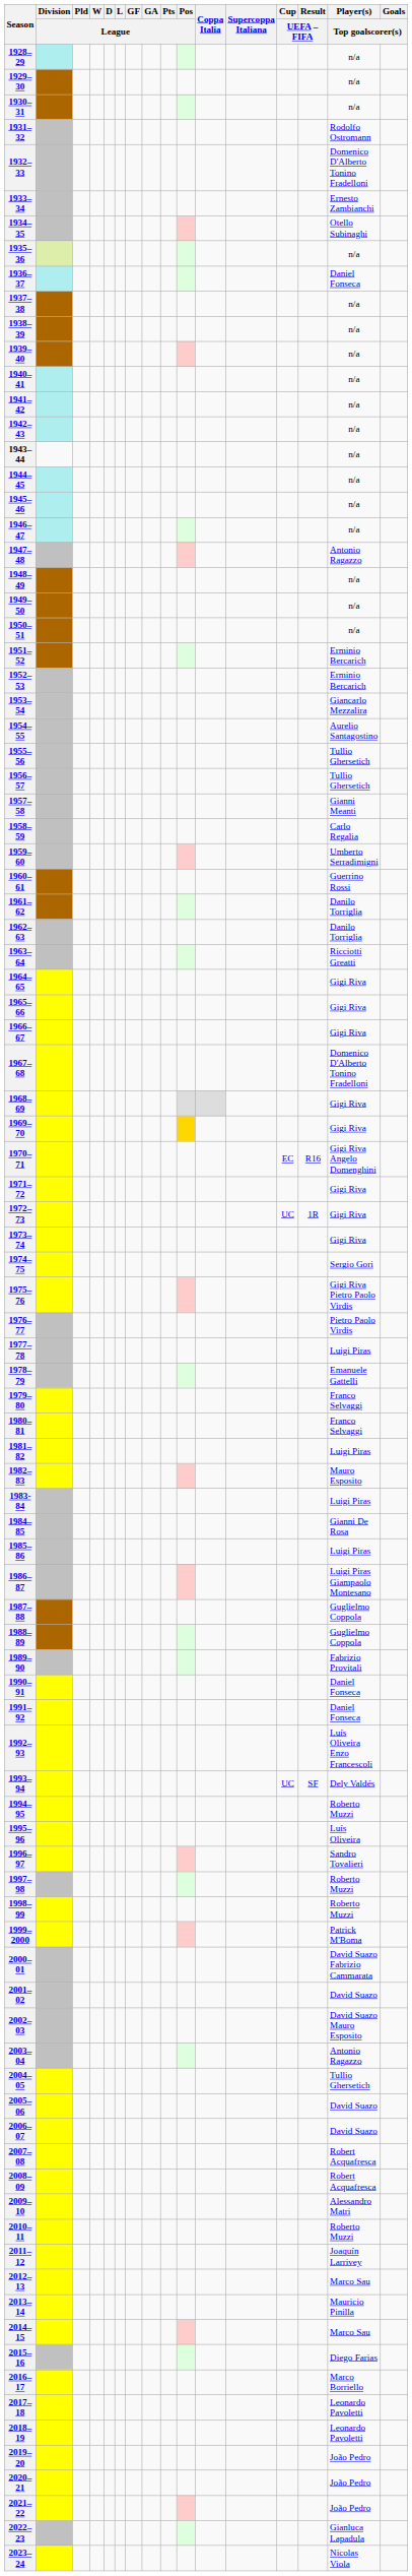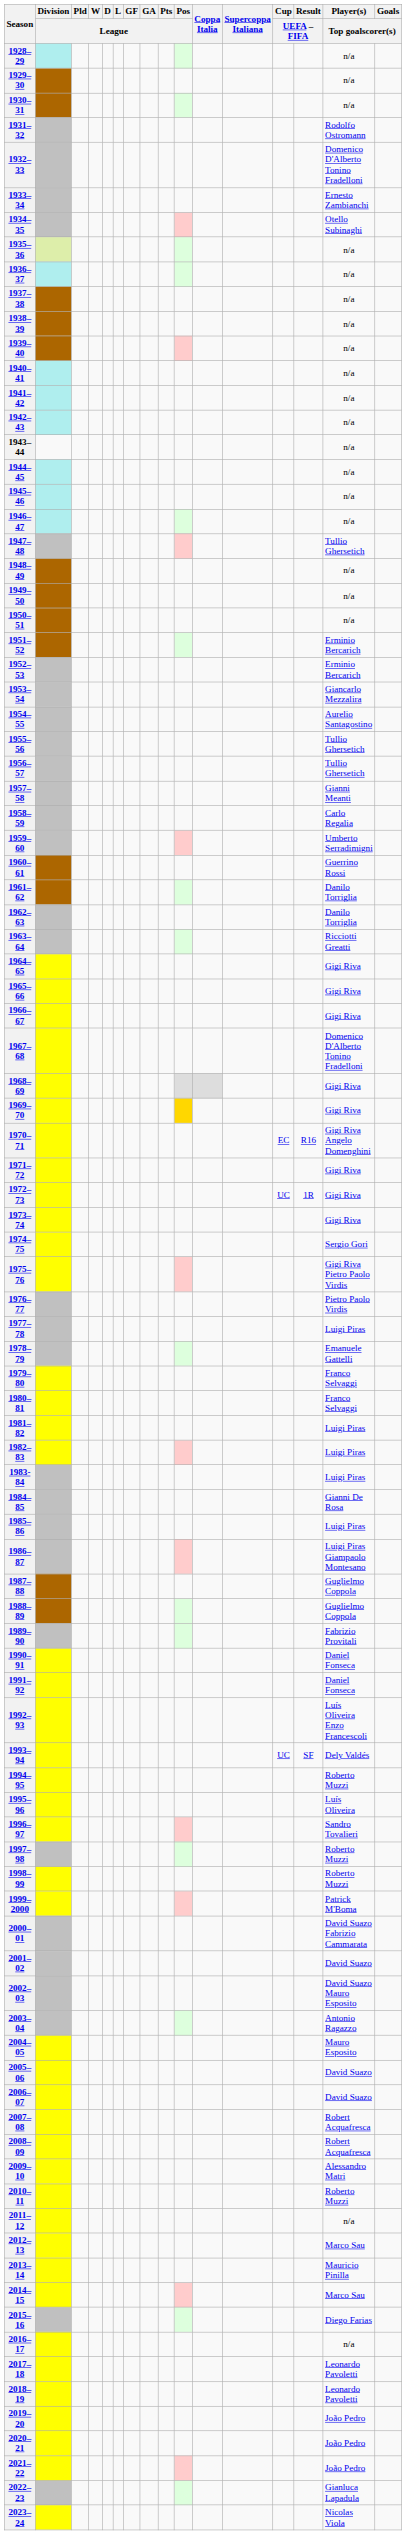1936–37 | Player(s) / Top goalscorer(s): Daniel Fonseca -> n/a
1947–48 | Player(s) / Top goalscorer(s): Antonio Ragazzo -> Tullio Ghersetich
1982–83 | Player(s) / Top goalscorer(s): Mauro Esposito -> Luigi Piras
2004–05 | Player(s) / Top goalscorer(s): Tullio Ghersetich -> Mauro Esposito
2011–12 | Player(s) / Top goalscorer(s): Joaquín Larrivey -> n/a
2016–17 | Player(s) / Top goalscorer(s): Marco Borriello -> n/a
